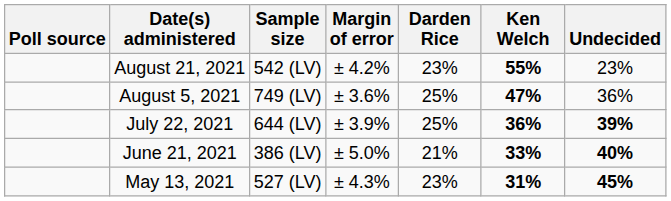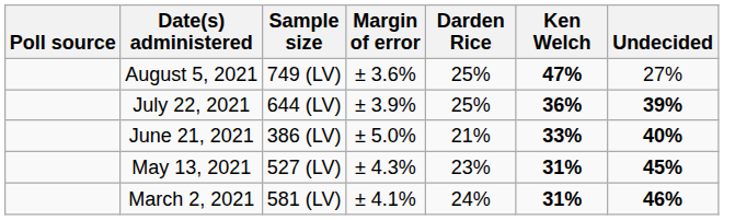- row: August 21, 2021 | 542 (LV) | ± 4.2% | 23% | 55% | 23%
August 5, 2021 | Undecided: 36% -> 27%
+ row: March 2, 2021 | 581 (LV) | ± 4.1% | 24% | 31% | 46%
